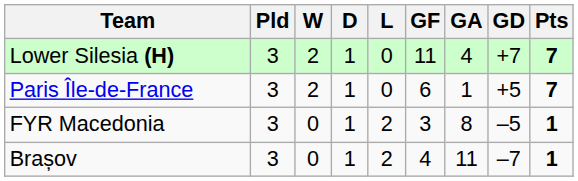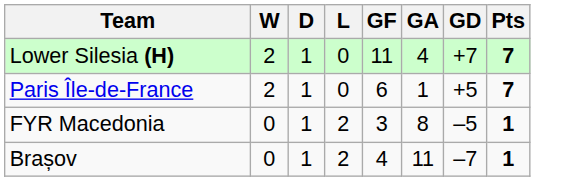- column: Pld | 3 | 3 | 3 | 3
